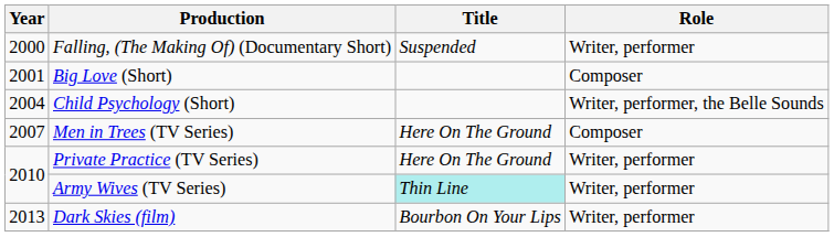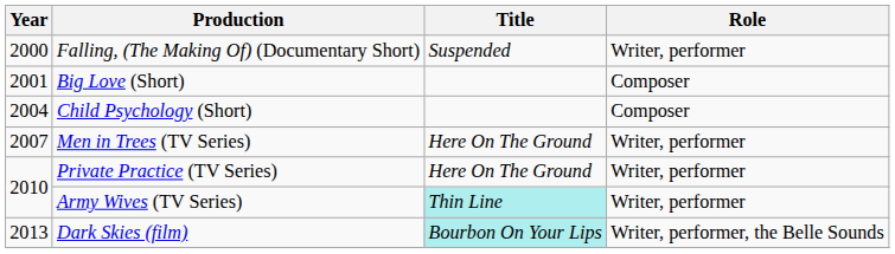Child Psychology (Short) | Role: Writer, performer, the Belle Sounds -> Composer
Men in Trees (TV Series) | Role: Composer -> Writer, performer
Dark Skies (film) | Title: no background -> paleturquoise background
Dark Skies (film) | Role: Writer, performer -> Writer, performer, the Belle Sounds
